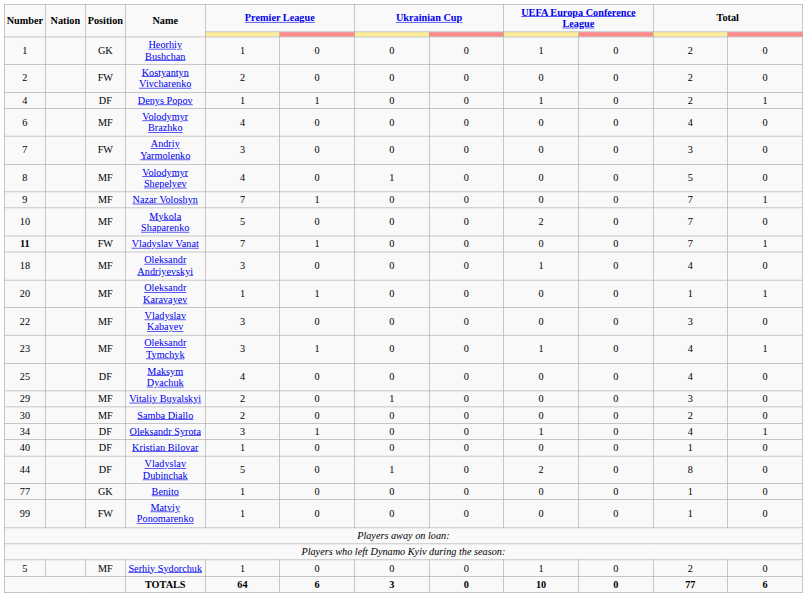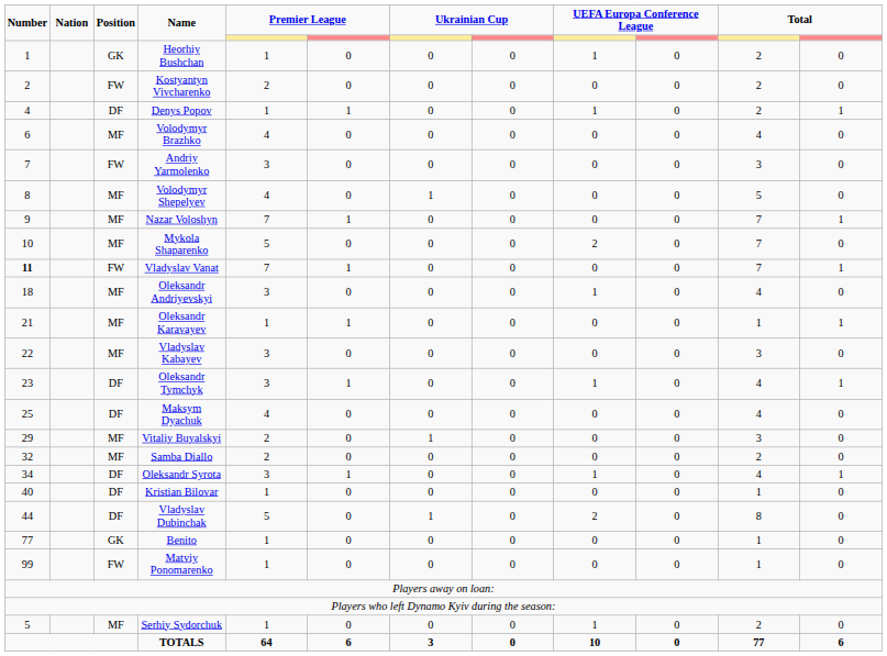Oleksandr Karavayev | Number: 20 -> 21
Oleksandr Tymchyk | Position: MF -> DF
Samba Diallo | Number: 30 -> 32
